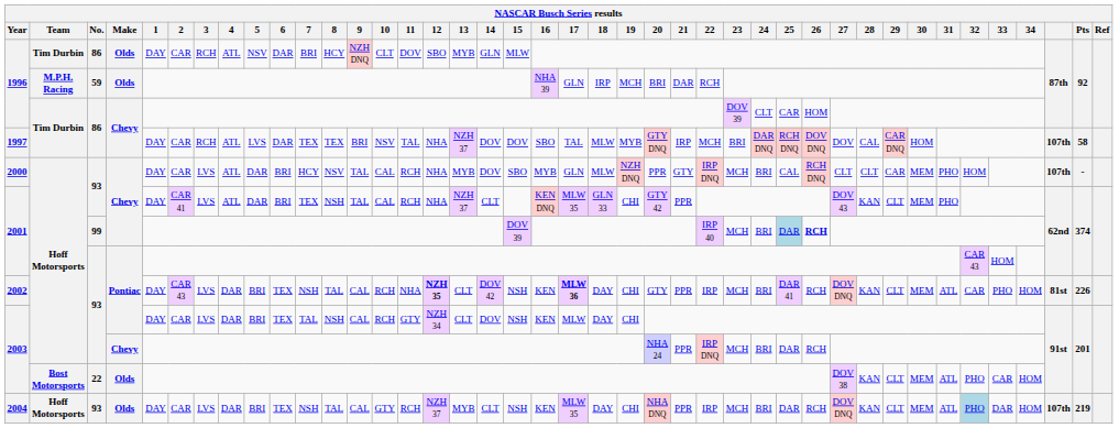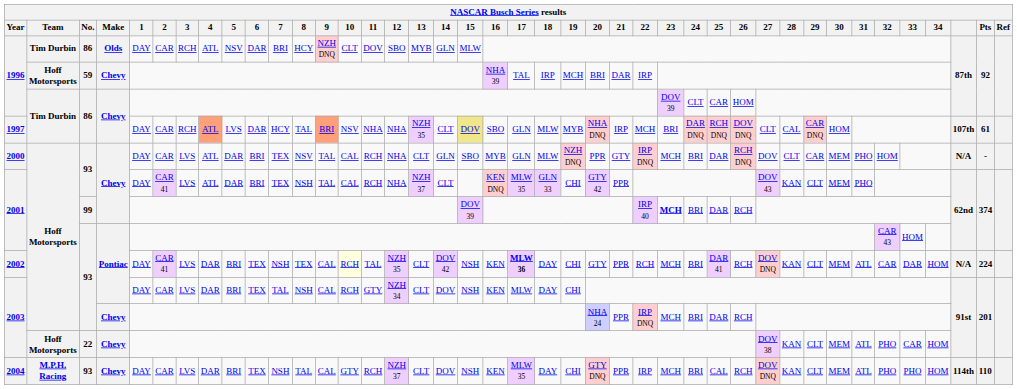1996 / 59 | Team: M.P.H. Racing -> Hoff Motorsports
1996 / 59 | Make: Olds -> Chevy
1996 / 59 | 17: GLN -> TAL
1996 / 59 | 22: RCH -> IRP
1997 | 4: no background -> lightsalmon background
1997 | 7: TEX -> HCY
1997 | 8: TEX -> TAL
1997 | 9: no background -> lightsalmon background
1997 | 11: TAL -> NHA
1997 | 13: NZH 37 -> NZH 35
1997 | 14: DOV -> CLT
1997 | 15: no background -> khaki background
1997 | 17: TAL -> GLN
1997 | 20: GTY DNQ -> NHA DNQ
1997 | 27: DOV -> CLT
1997 | Pts: 58 -> 61
2000 | 7: HCY -> TEX
2000 | 13: MYB -> CLT
2000 | 14: DOV -> GLN
2000 | 25: CAL -> DAR
2000 | 27: CLT -> DOV
2000 | column 39: 107th -> N/A
2001 / 99 | 23: normal -> bold
2001 / 99 | 25: lightblue background -> no background
2001 / 99 | 26: bold -> normal
2002 | 2: CAR 43 -> CAR 41
2002 | 8: TAL -> TEX
2002 | 10: no background -> lightyellow background
2002 | 11: NHA -> TAL
2002 | 12: bold -> normal
2002 | 22: IRP -> RCH
2002 | 33: PHO -> DAR
2002 | column 39: 81st -> N/A
2002 | Pts: 226 -> 224
2003 / 22 | Team: Bost Motorsports -> Hoff Motorsports
2003 / 22 | Make: Olds -> Chevy
2004 | Team: Hoff Motorsports -> M.P.H. Racing
2004 | Make: Olds -> Chevy
2004 | 13: MYB -> CLT
2004 | 14: CLT -> DOV
2004 | 20: NHA DNQ -> GTY DNQ
2004 | 25: DAR -> CAL
2004 | 32: lightblue background -> no background
2004 | 33: DAR -> PHO
2004 | column 39: 107th -> 114th
2004 | Pts: 219 -> 110
